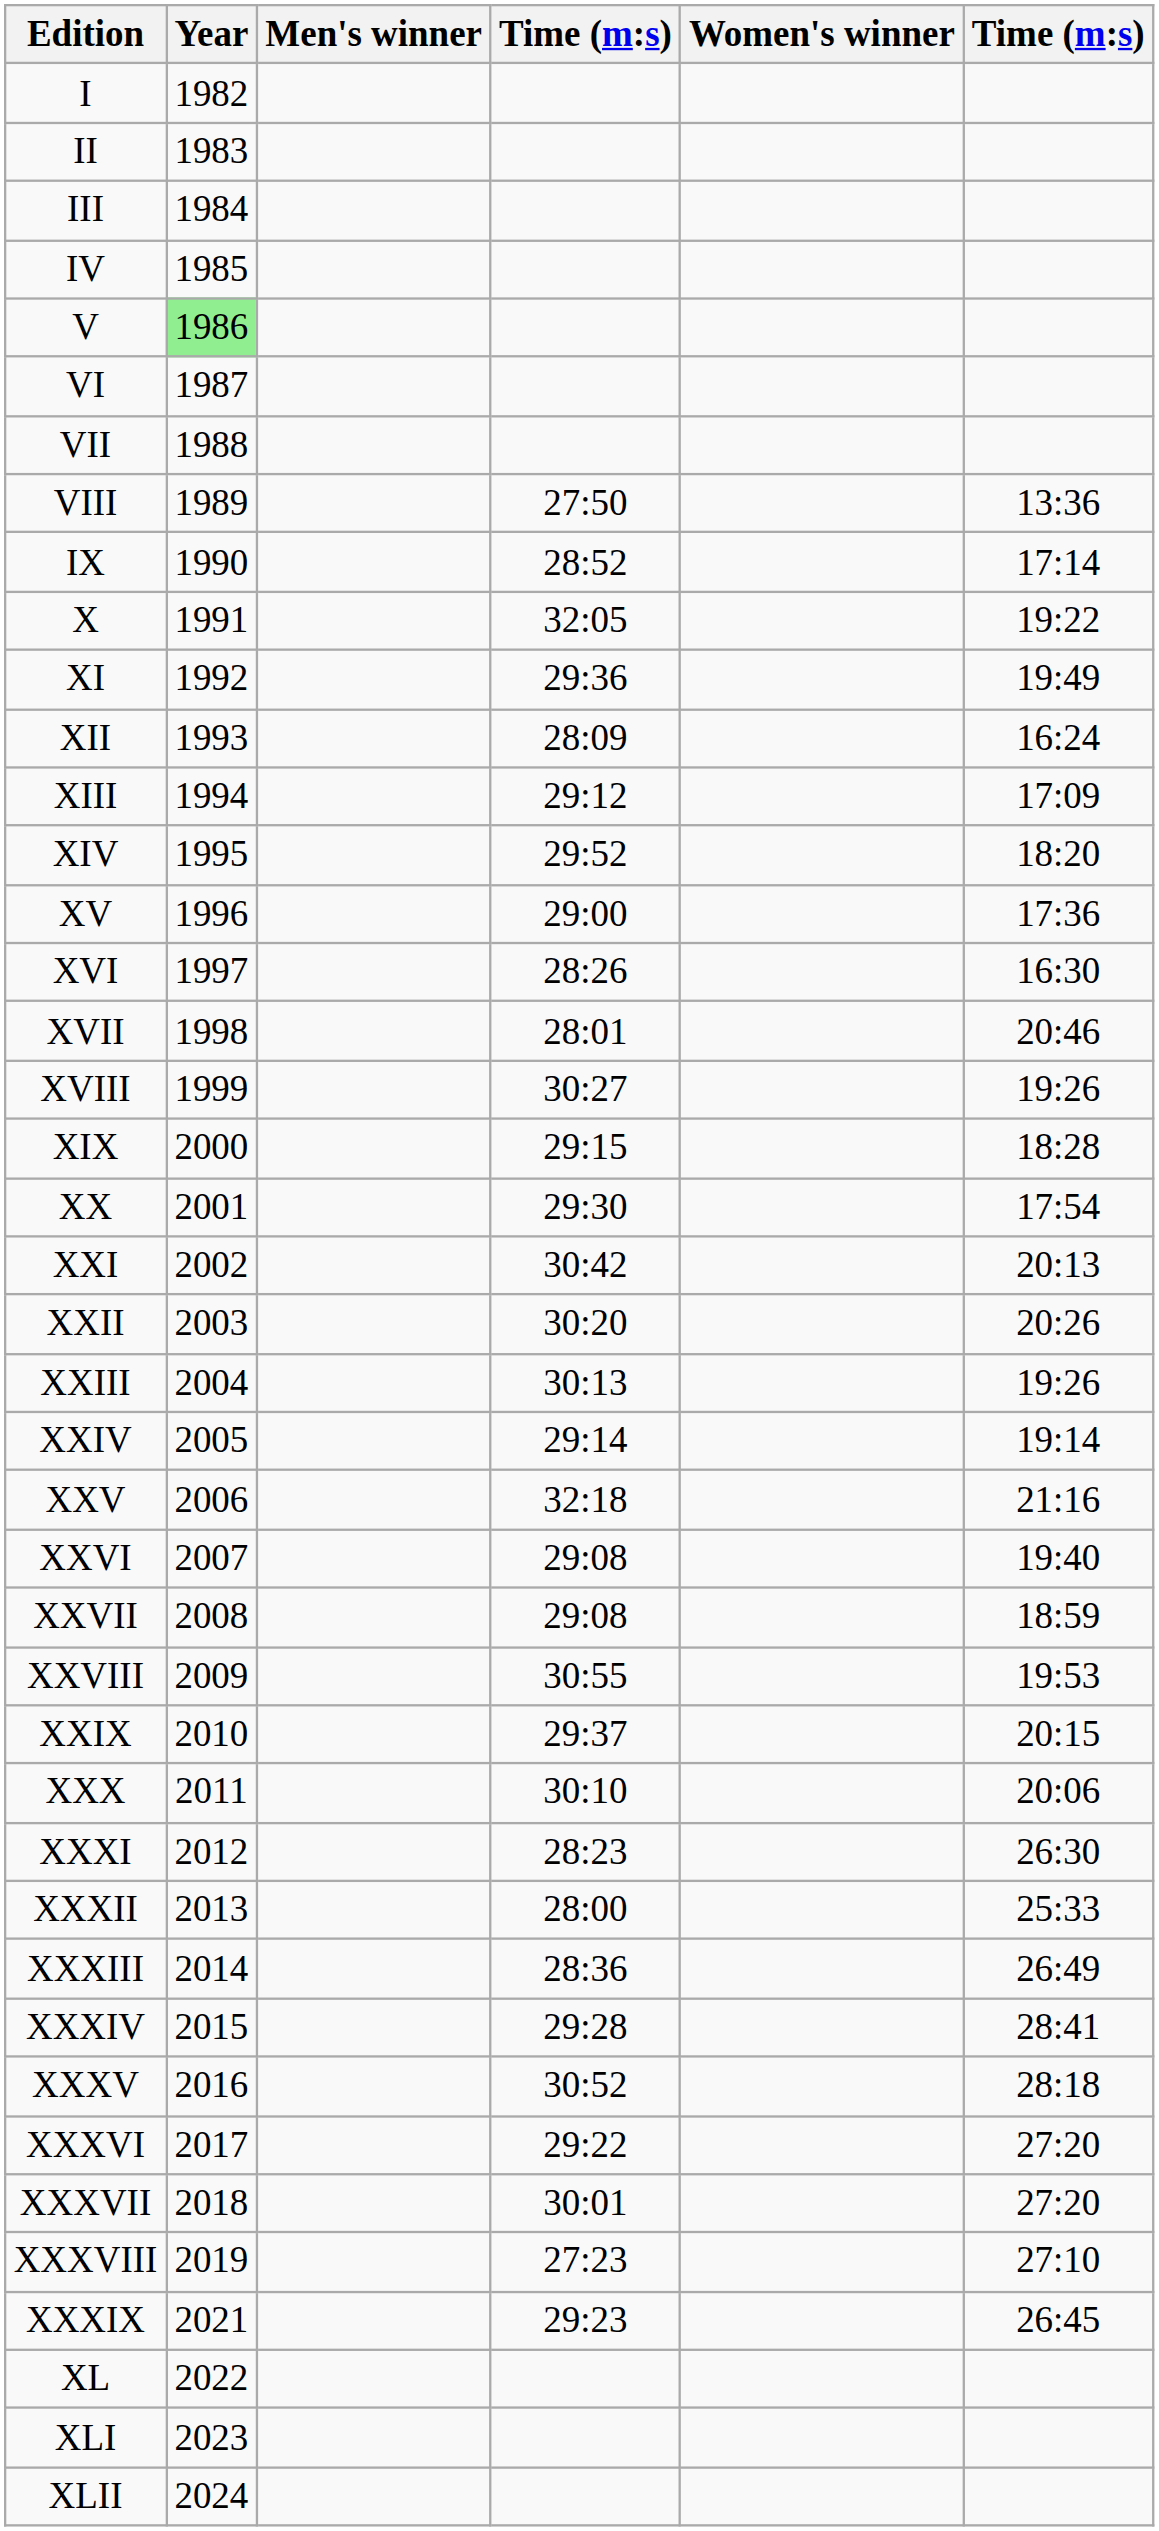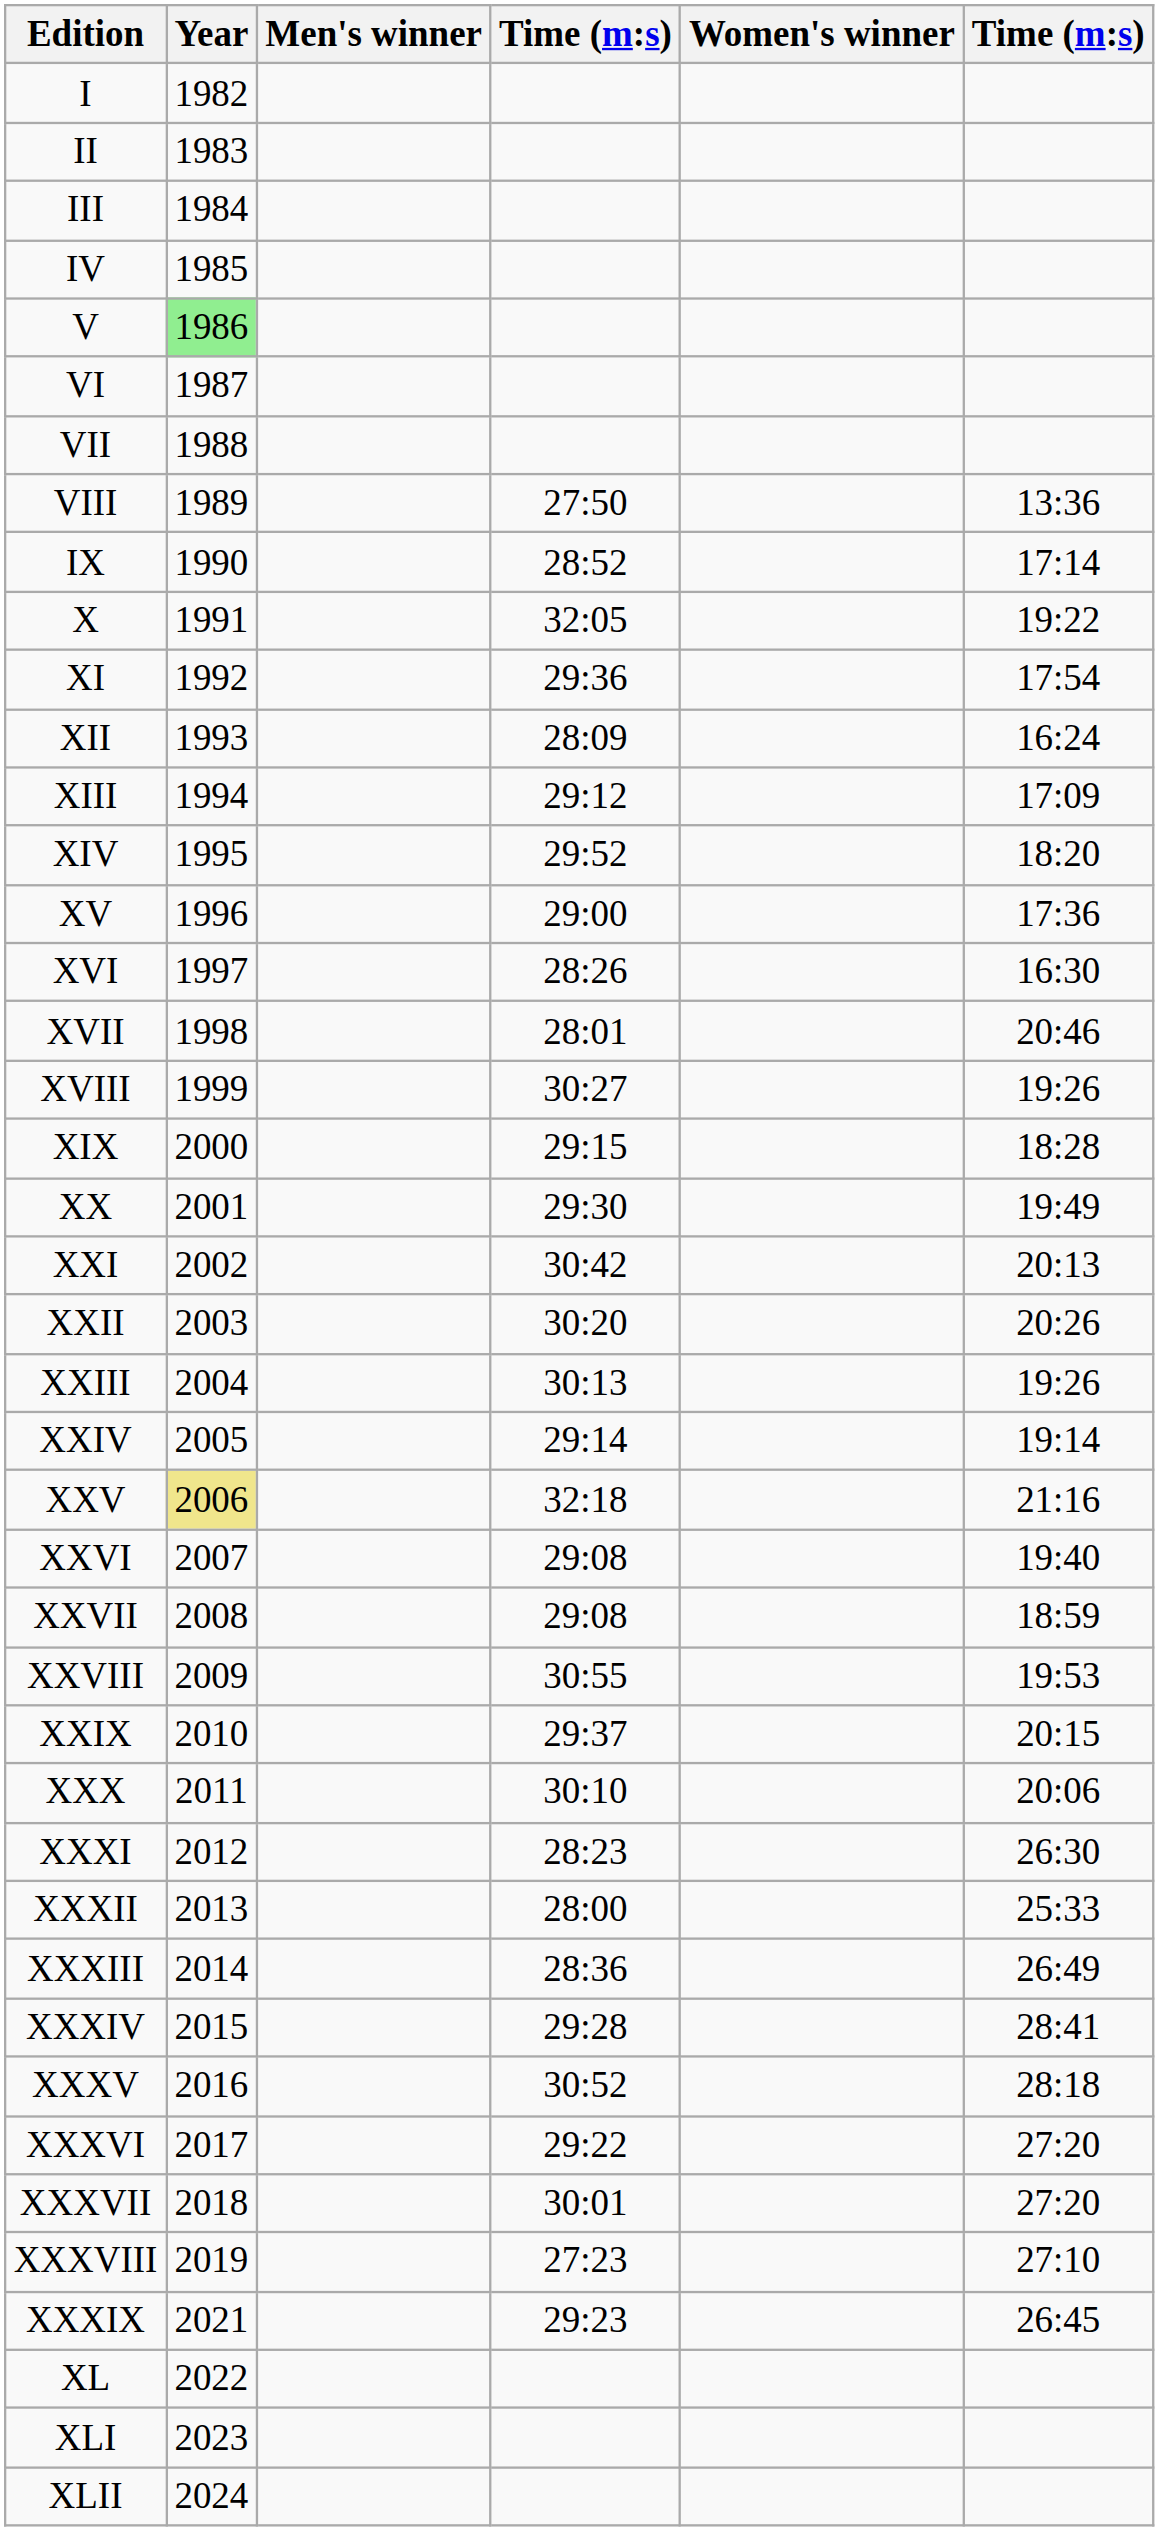XI | column 6: 19:49 -> 17:54
XX | column 6: 17:54 -> 19:49
XXV | Year: no background -> khaki background
